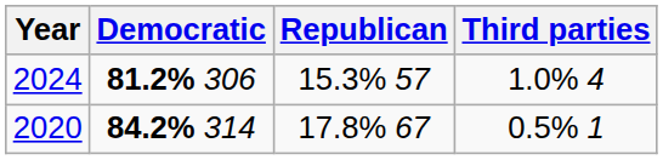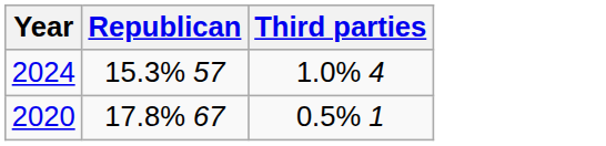- column: Democratic | 81.2% 306 | 84.2% 314
